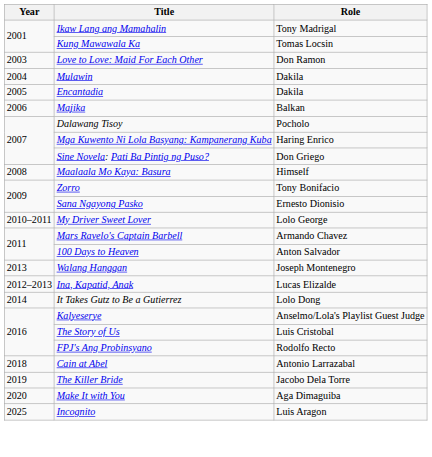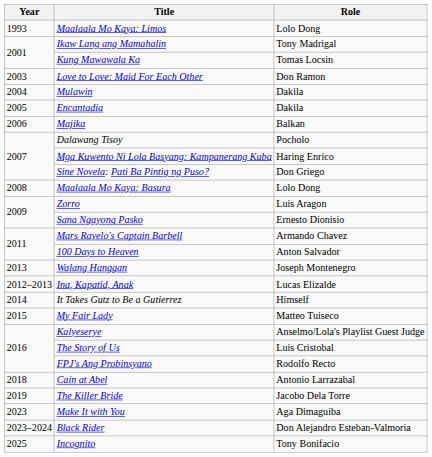+ row: 1993 | Maalaala Mo Kaya: Limos | Lolo Dong
Maalaala Mo Kaya: Basura | Role: Himself -> Lolo Dong
Zorro | Role: Tony Bonifacio -> Luis Aragon
- row: 2010–2011 | My Driver Sweet Lover | Lolo George
It Takes Gutz to Be a Gutierrez | Role: Lolo Dong -> Himself
+ row: 2015 | My Fair Lady | Matteo Tuiseco
Make It with You | Year: 2020 -> 2023
+ row: 2023–2024 | Black Rider | Don Alejandro Esteban-Valmoria
Incognito | Role: Luis Aragon -> Tony Bonifacio
